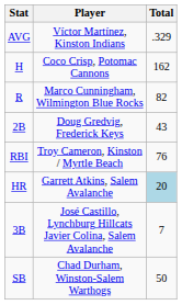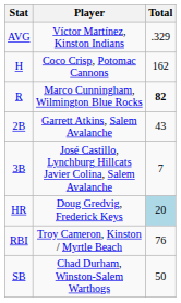R | Total: normal -> bold
2B | Player: Doug Gredvig, Frederick Keys -> Garrett Atkins, Salem Avalanche
rows swapped: 3B <-> RBI
HR | Player: Garrett Atkins, Salem Avalanche -> Doug Gredvig, Frederick Keys
